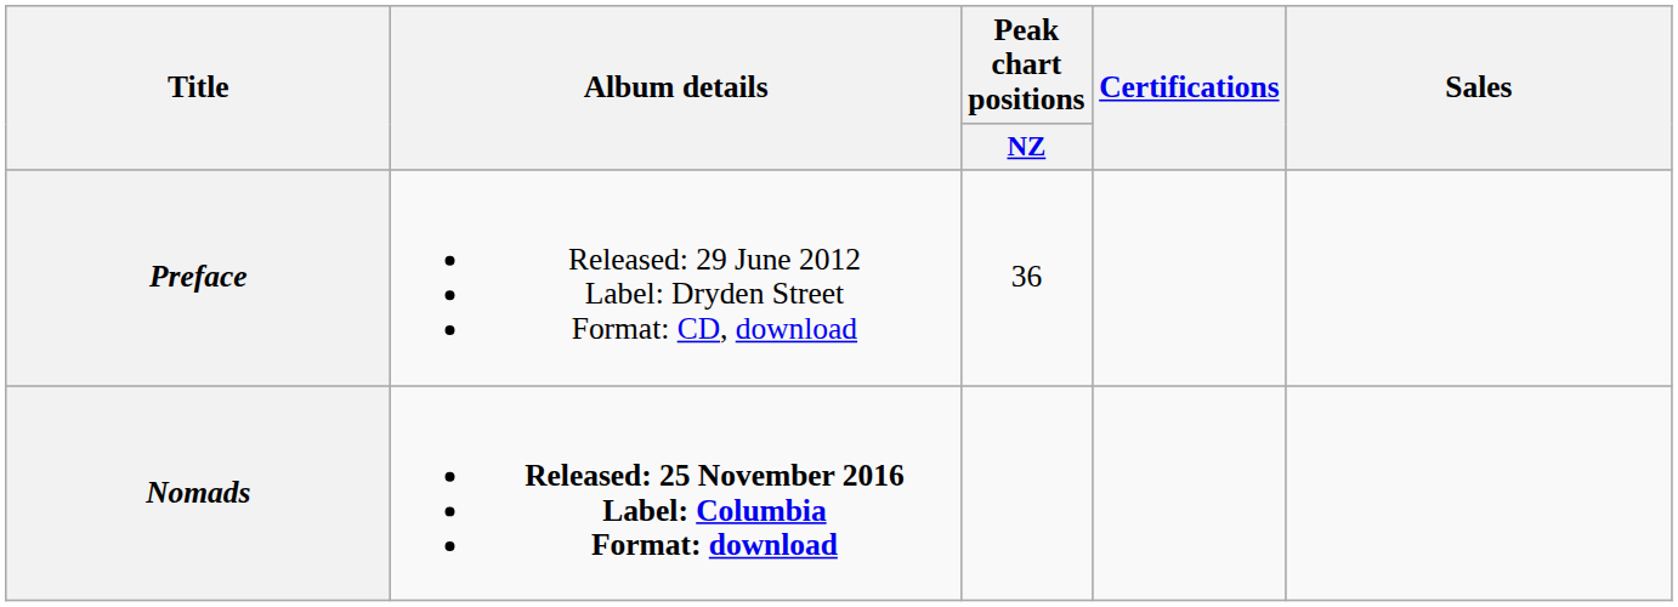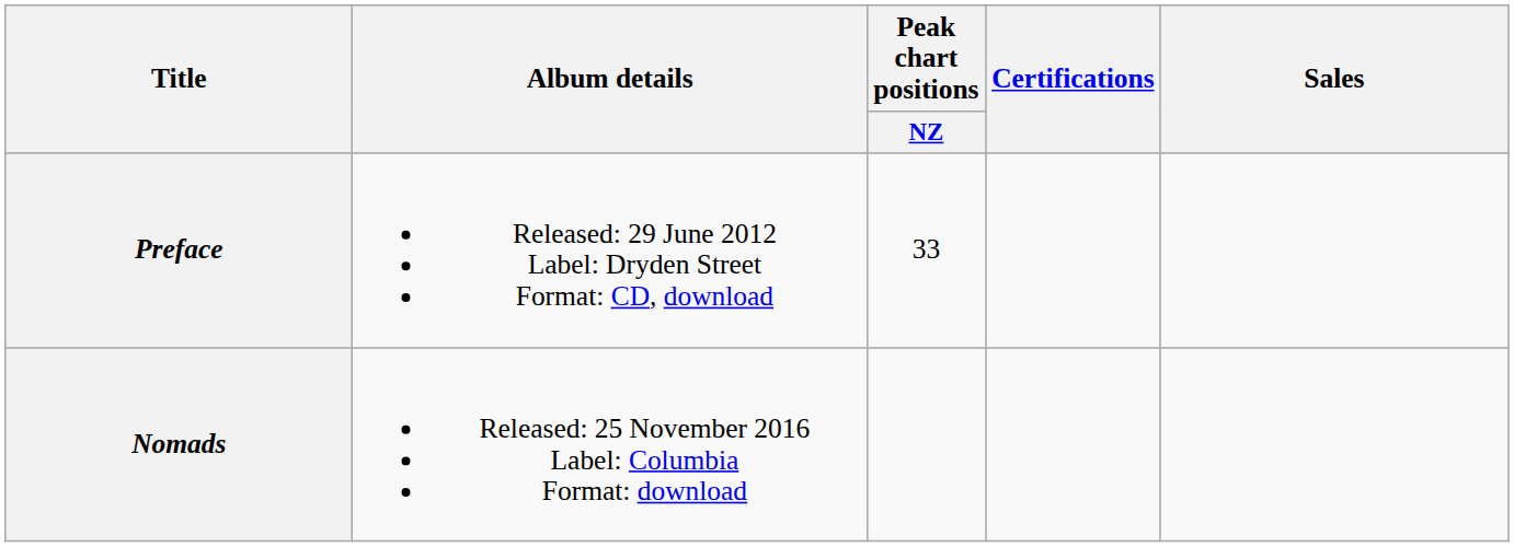Preface | Peak chart positions / NZ: 36 -> 33
Nomads | Album details: bold -> normal
